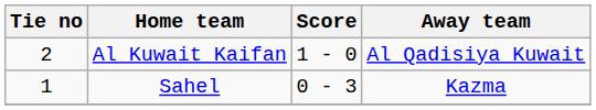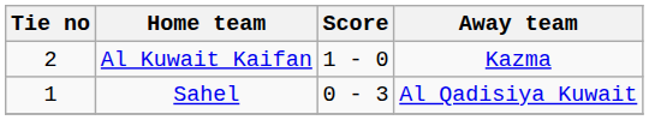Al Kuwait Kaifan | Away team: Al Qadisiya Kuwait -> Kazma
Sahel | Away team: Kazma -> Al Qadisiya Kuwait
